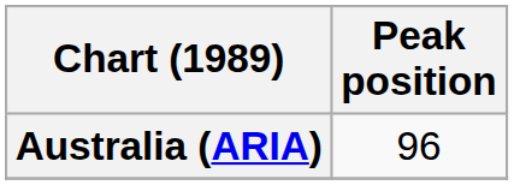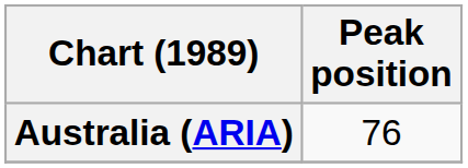Australia (ARIA) | Peak position: 96 -> 76
